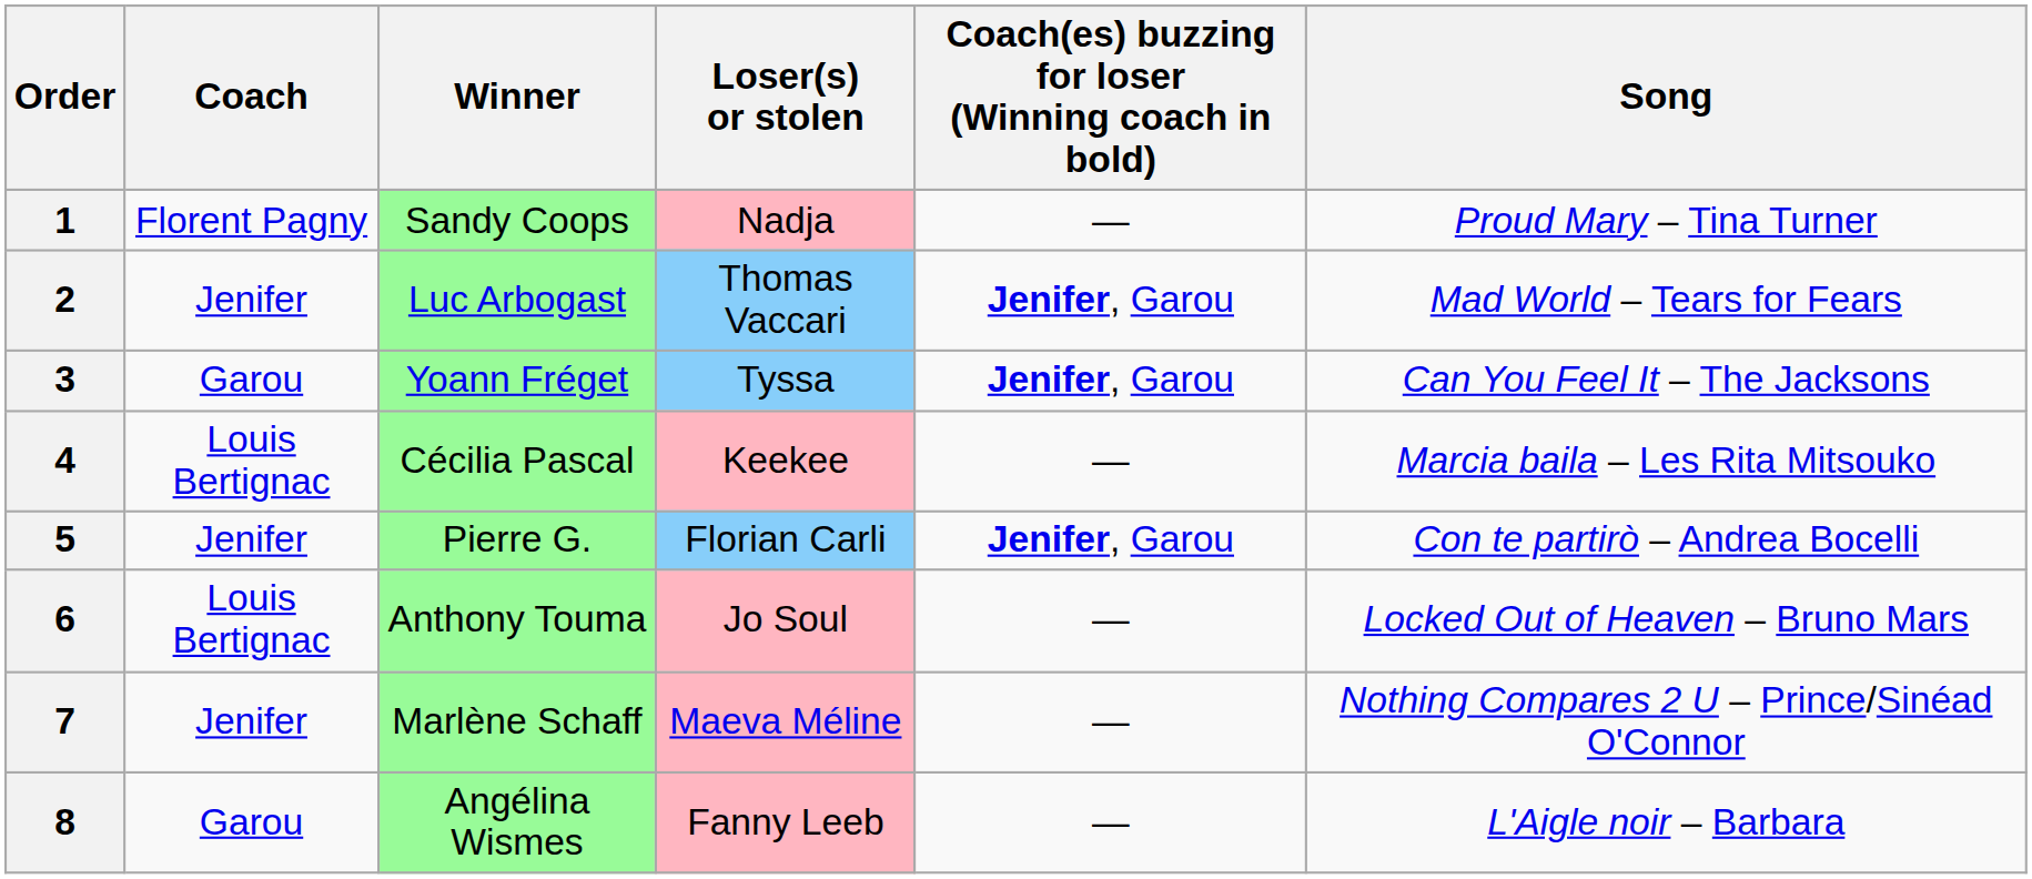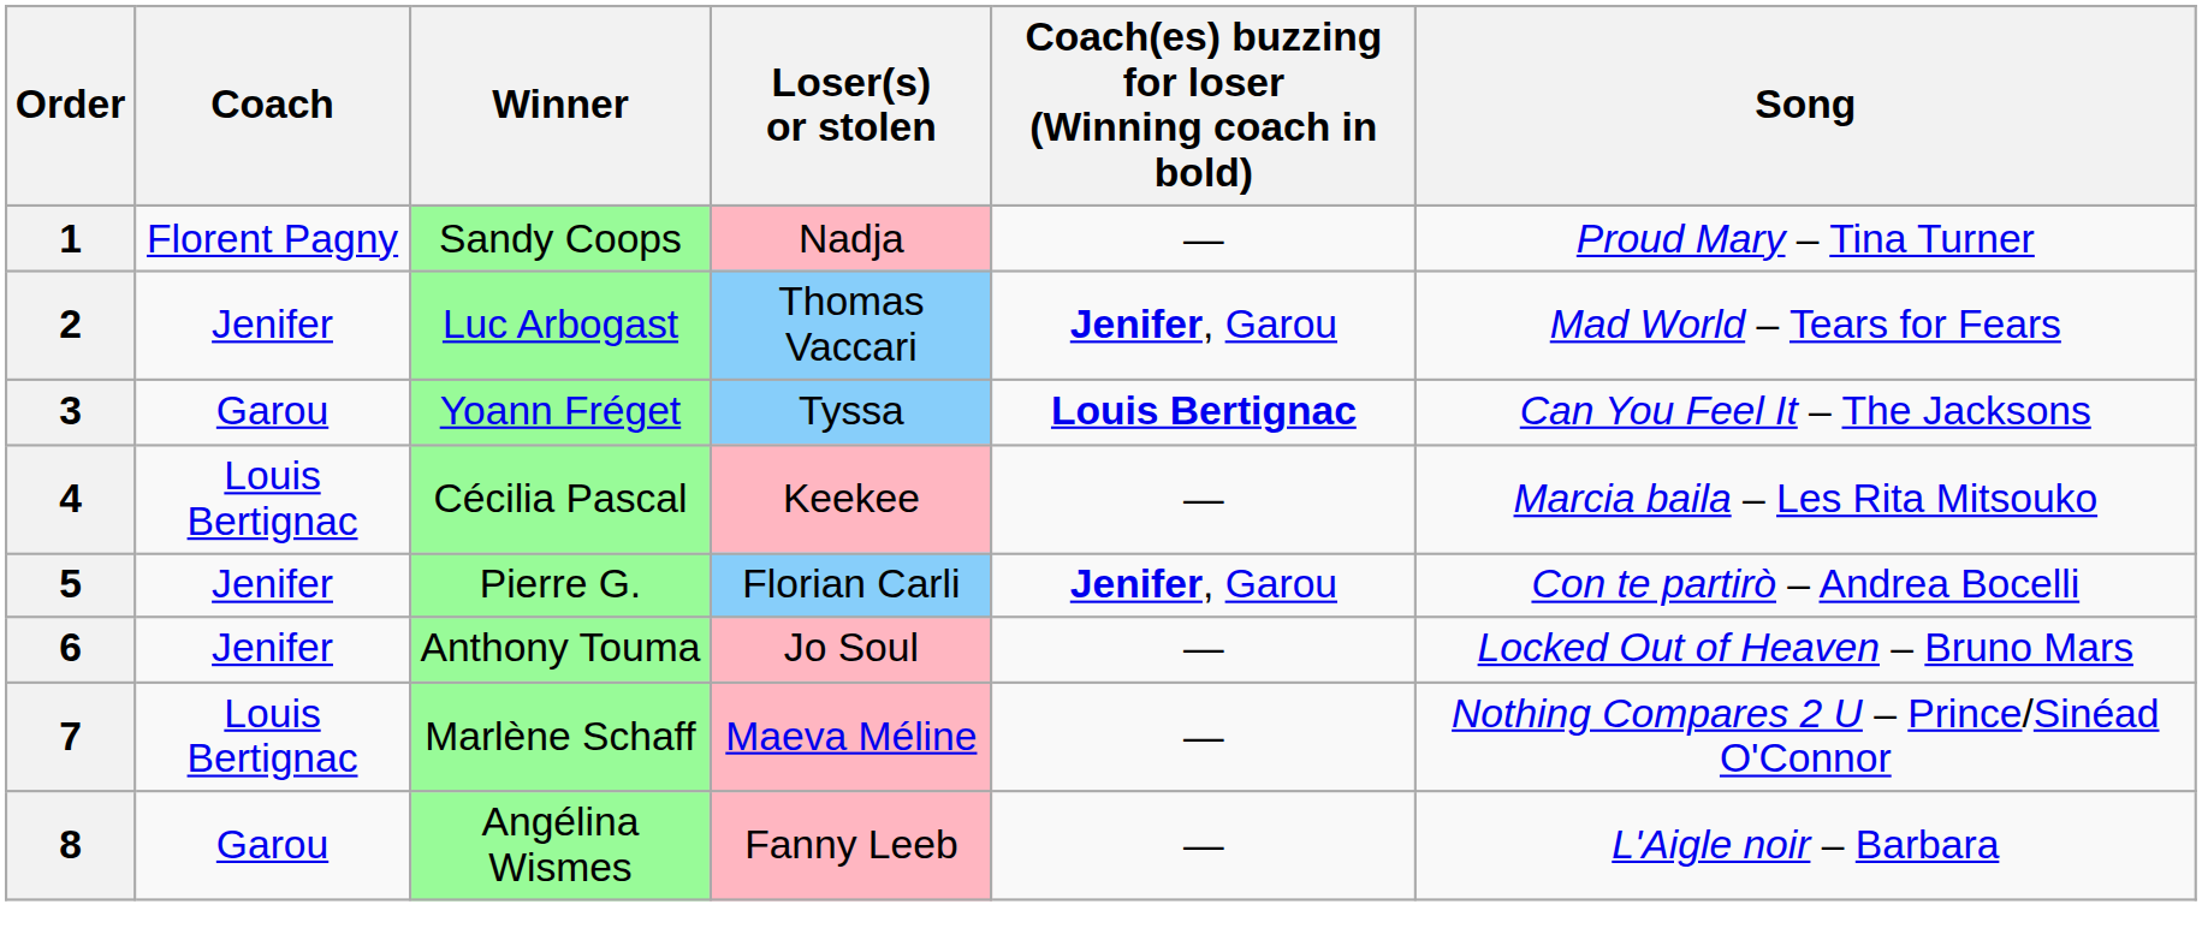3 | Coach(es) buzzing for loser (Winning coach in bold): Jenifer, Garou -> Louis Bertignac
6 | Coach: Louis Bertignac -> Jenifer
7 | Coach: Jenifer -> Louis Bertignac
